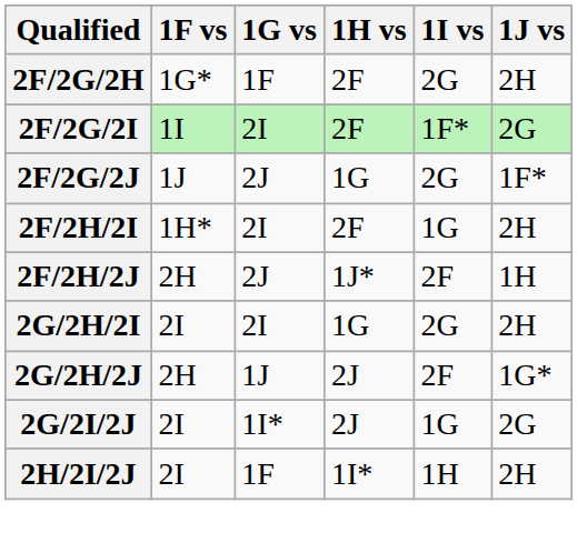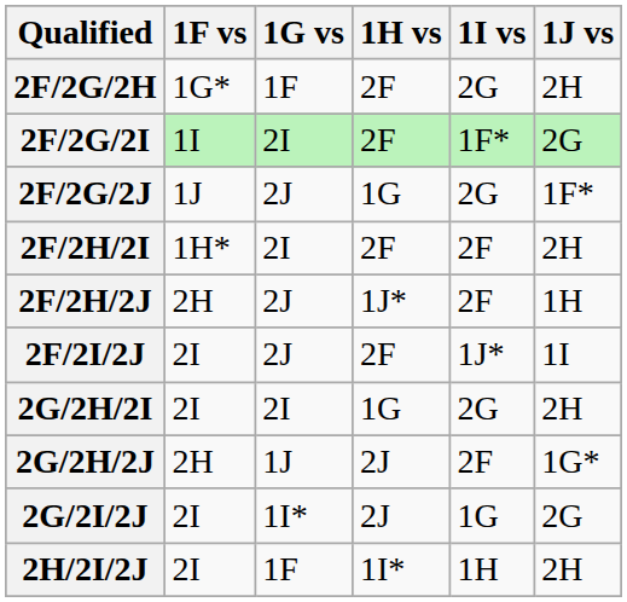2F/2H/2I | 1I vs: 1G -> 2F
+ row: 2F/2I/2J | 2I | 2J | 2F | 1J* | 1I
